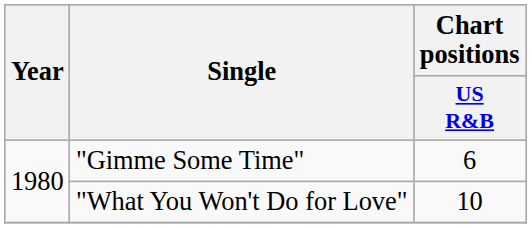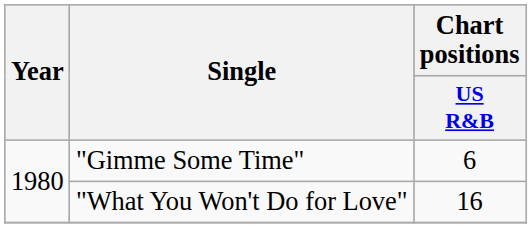"What You Won't Do for Love" | Chart positions / US R&B: 10 -> 16
